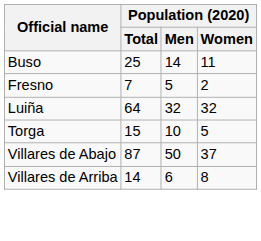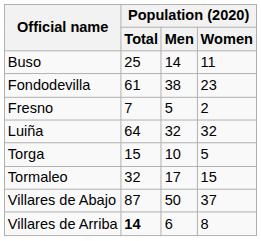+ row: Fondodevilla | 61 | 38 | 23
+ row: Tormaleo | 32 | 17 | 15
Villares de Arriba | Population (2020) / Total: normal -> bold
